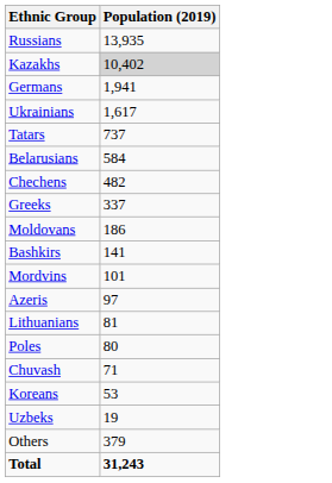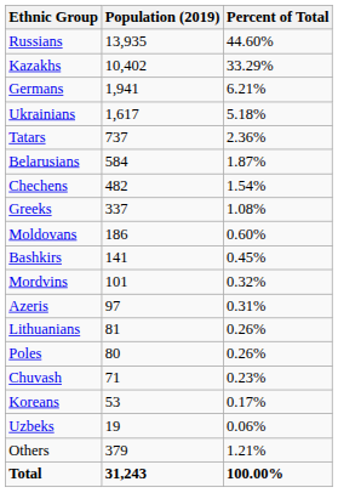+ column: Percent of Total | 44.60% | 33.29% | 6.21% | 5.18% | 2.36% | 1.87% | 1.54% | 1.08% | 0.60% | 0.45% | 0.32% | 0.31% | 0.26% | 0.26% | 0.23% | 0.17% | 0.06% | 1.21% | 100.00%
Kazakhs | Population (2019): lightgrey background -> no background
